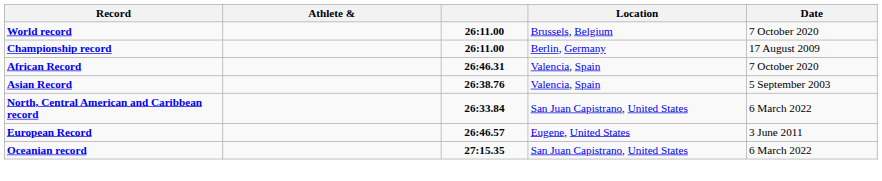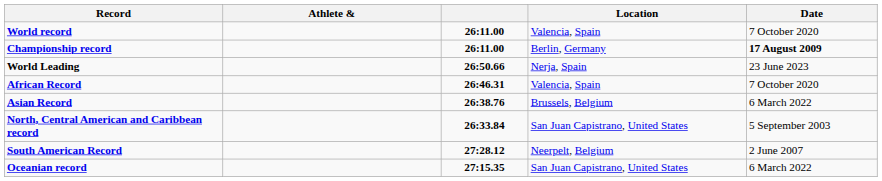World record | Location: Brussels, Belgium -> Valencia, Spain
Championship record | Date: normal -> bold
+ row: World Leading | 26:50.66 | Nerja, Spain | 23 June 2023
Asian Record | Location: Valencia, Spain -> Brussels, Belgium
Asian Record | Date: 5 September 2003 -> 6 March 2022
North, Central American and Caribbean record | Date: 6 March 2022 -> 5 September 2003
+ row: South American Record | 27:28.12 | Neerpelt, Belgium | 2 June 2007
- row: European Record | 26:46.57 | Eugene, United States | 3 June 2011
